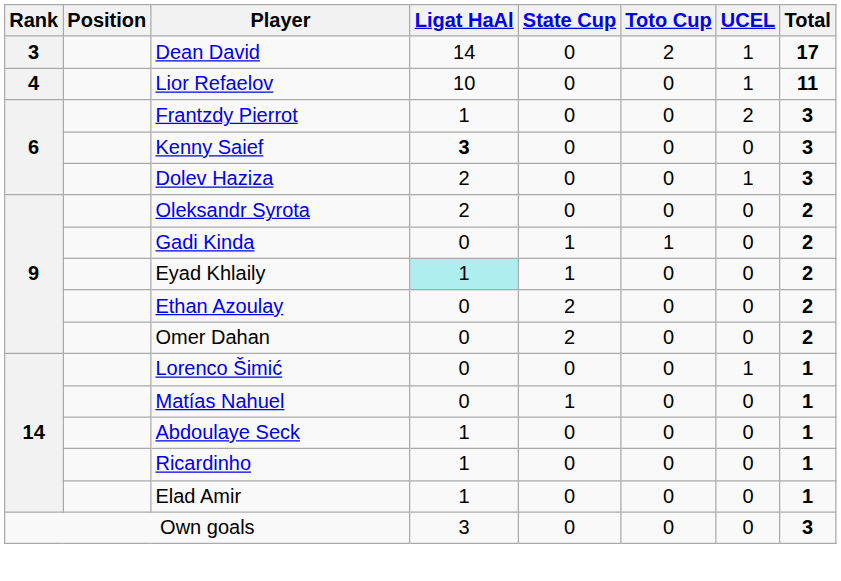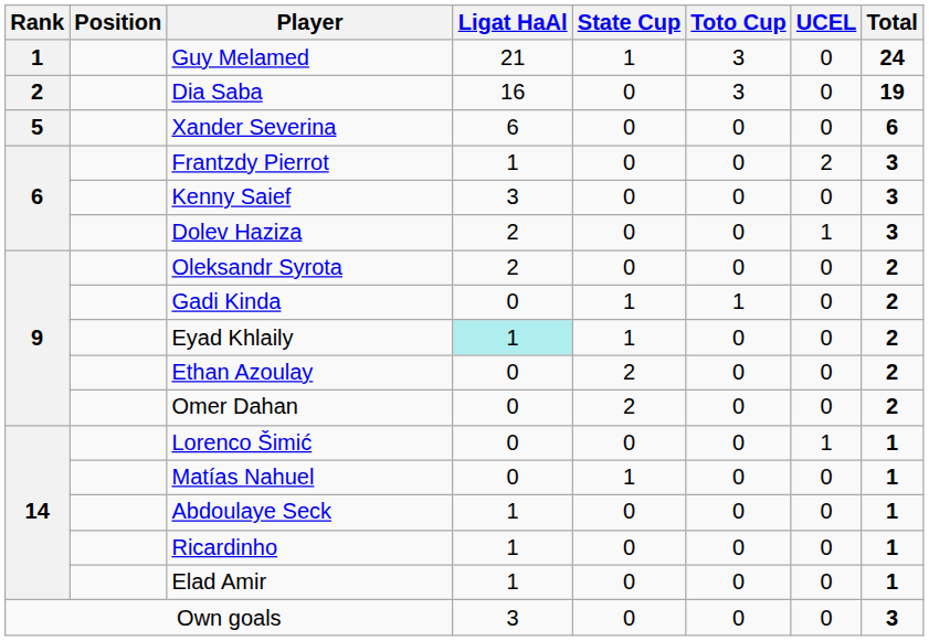+ row: 1 | Guy Melamed | 21 | 1 | 3 | 0 | 24
+ row: 2 | Dia Saba | 16 | 0 | 3 | 0 | 19
- row: 3 | Dean David | 14 | 0 | 2 | 1 | 17
- row: 4 | Lior Refaelov | 10 | 0 | 0 | 1 | 11
+ row: 5 | Xander Severina | 6 | 0 | 0 | 0 | 6
Kenny Saief | Ligat HaAl: bold -> normal
